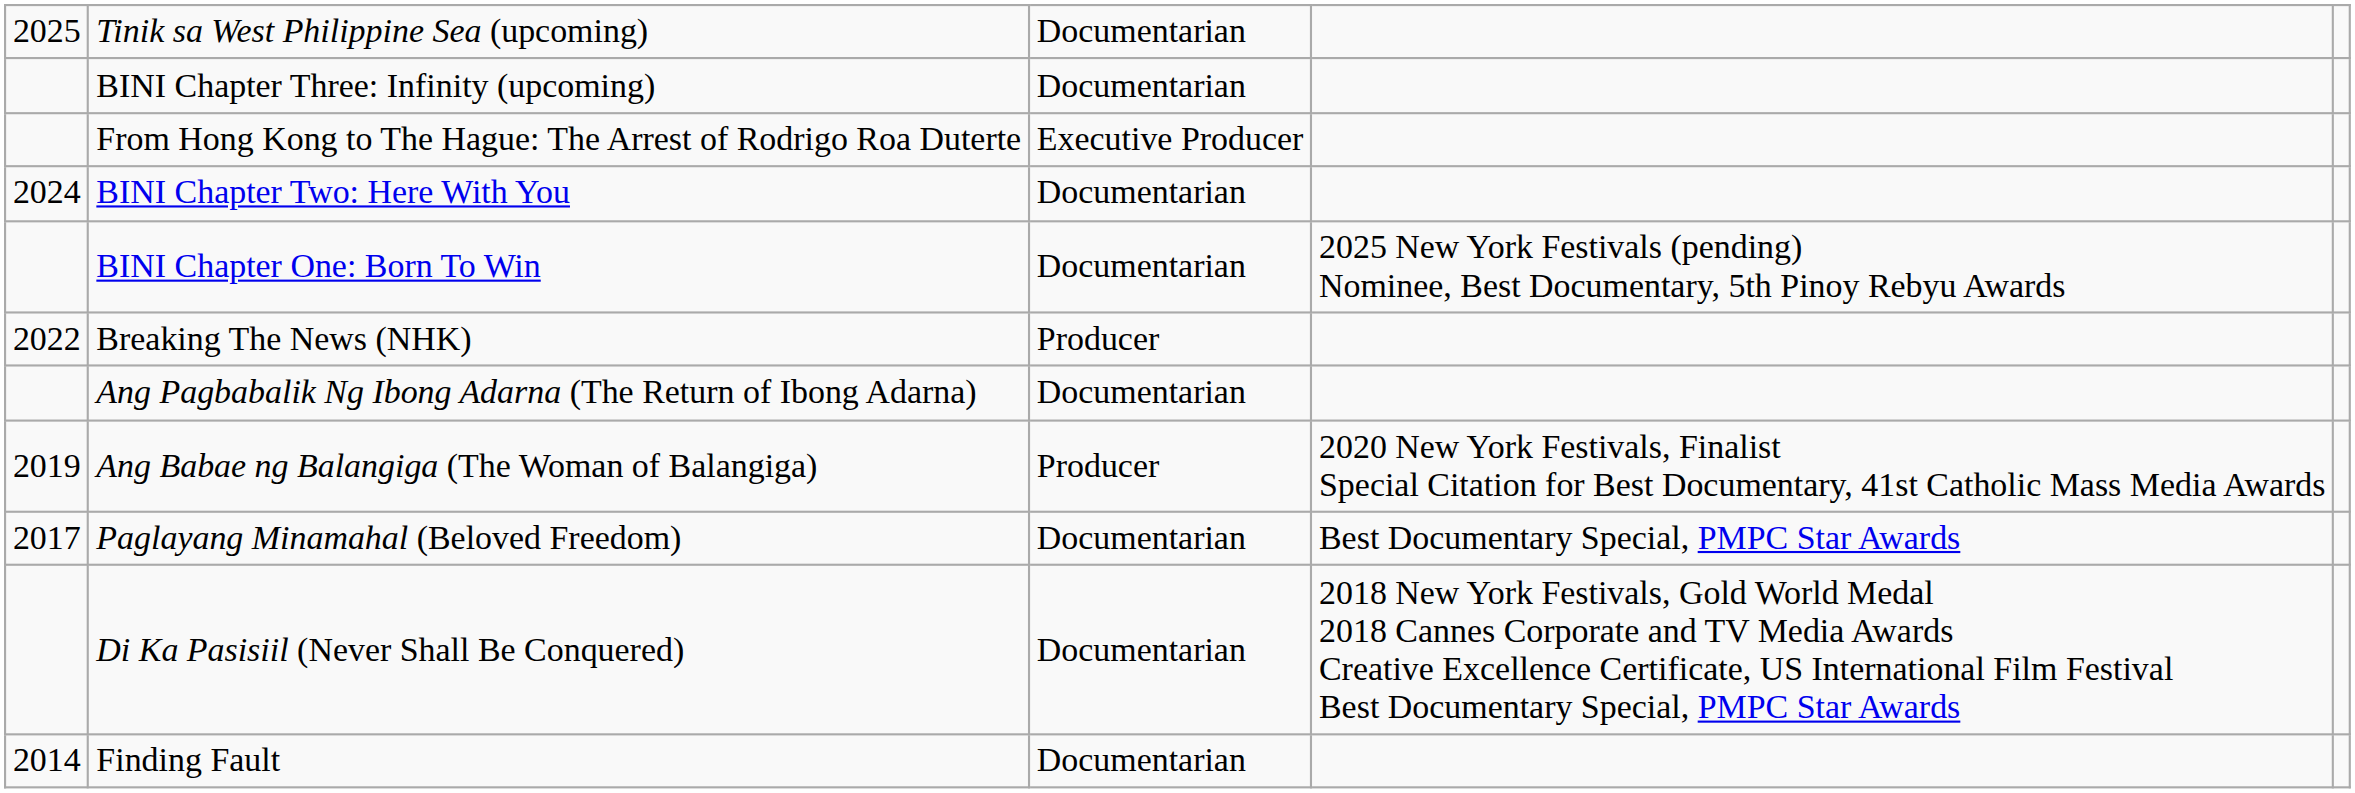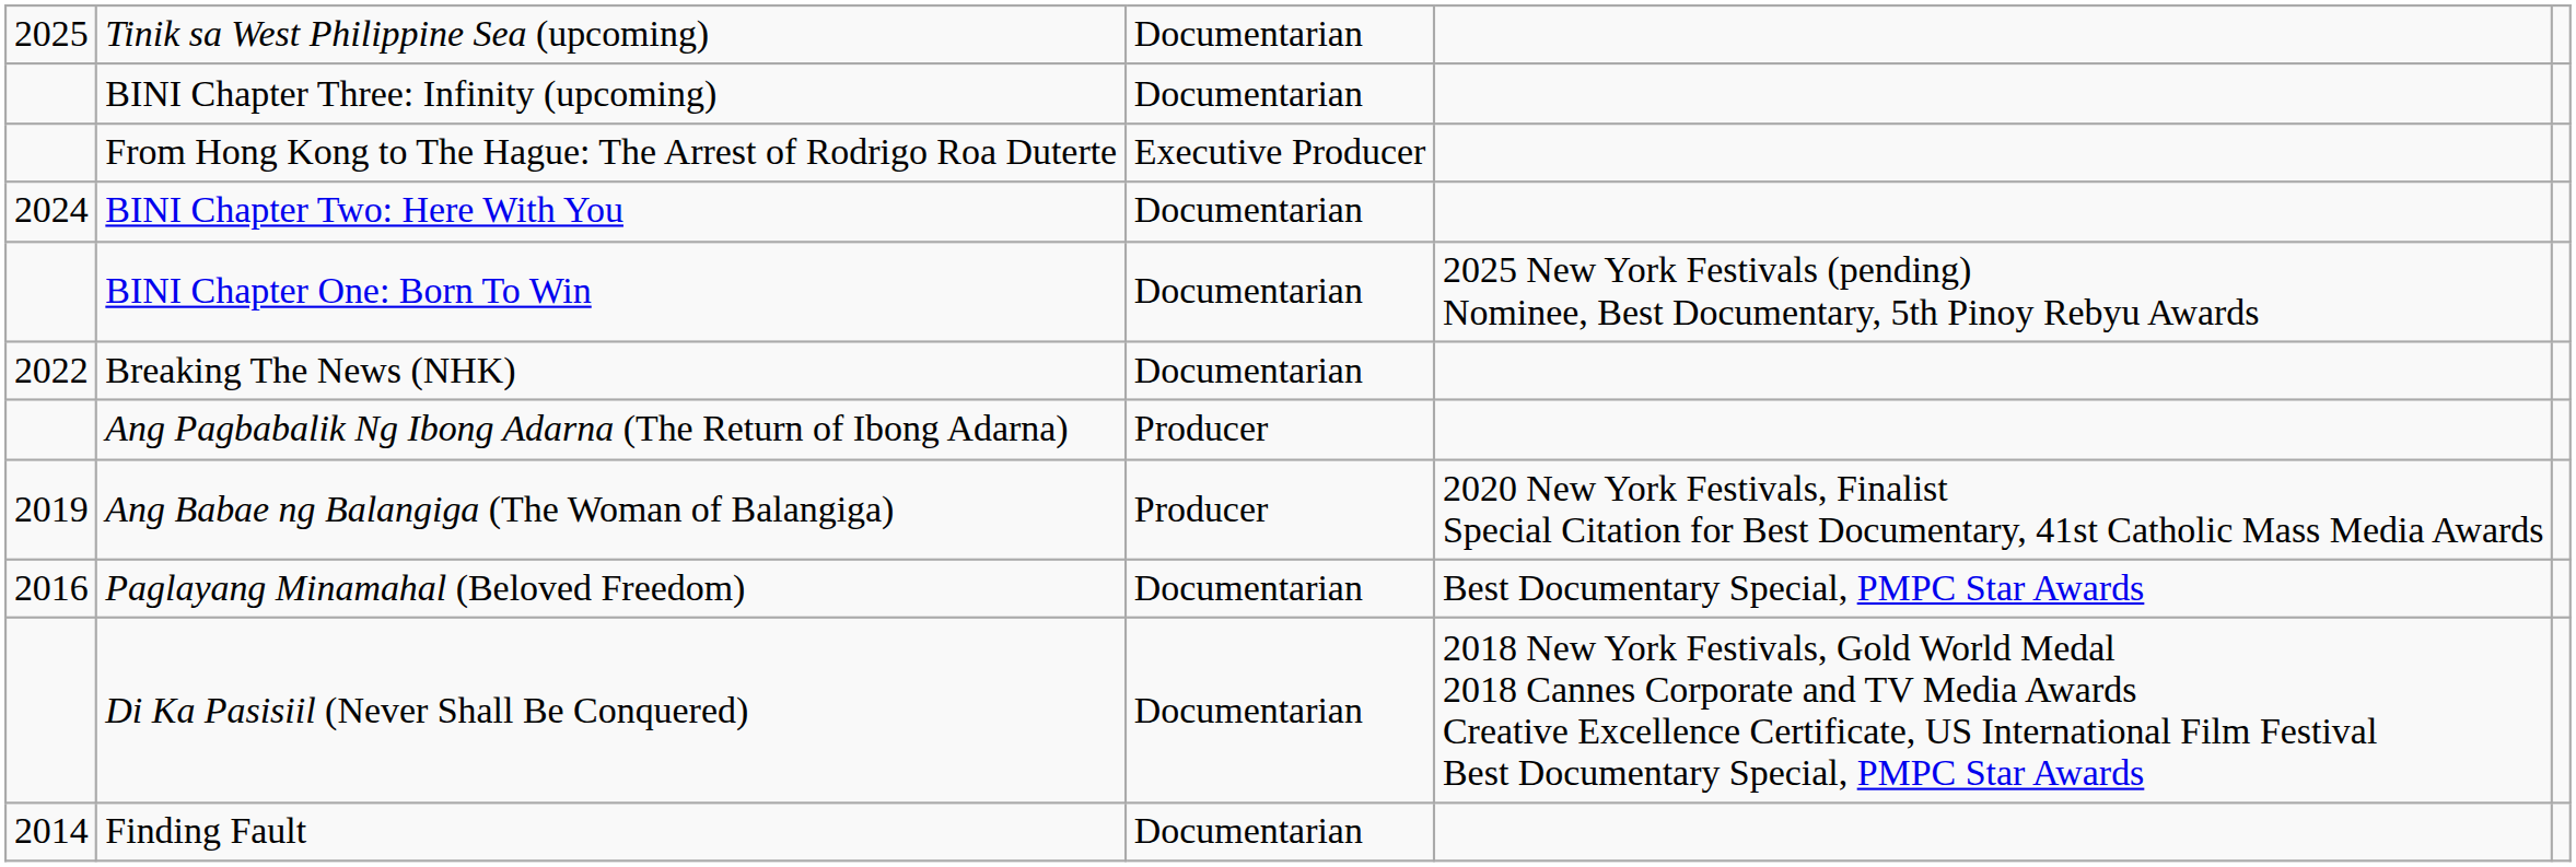Breaking The News (NHK) | column 3: Producer -> Documentarian
Ang Pagbabalik Ng Ibong Adarna (The Return of Ibong Adarna) | column 3: Documentarian -> Producer
Paglayang Minamahal (Beloved Freedom) | column 1: 2017 -> 2016
